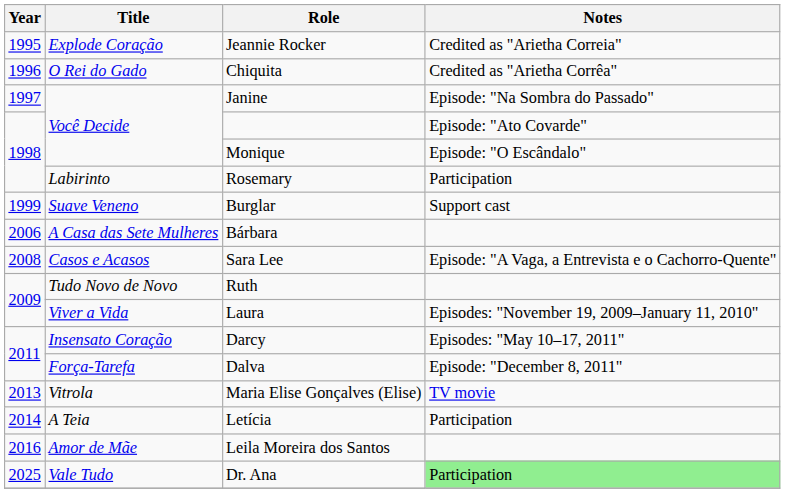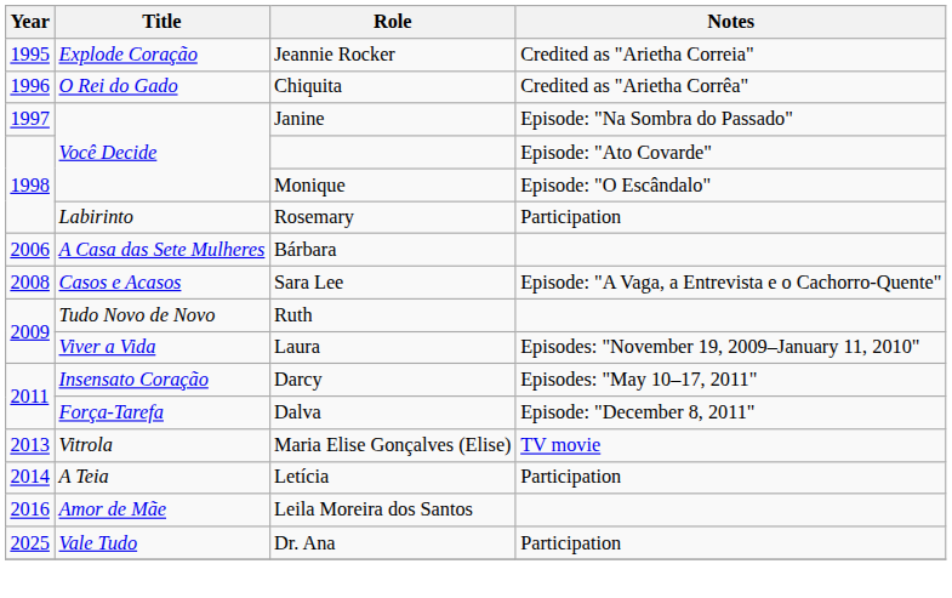- row: 1999 | Suave Veneno | Burglar | Support cast
Dr. Ana | Notes: lightgreen background -> no background
